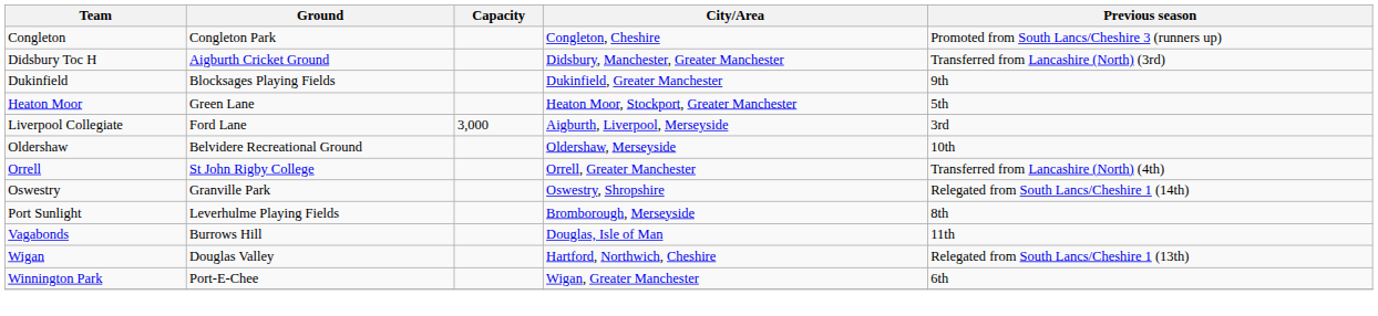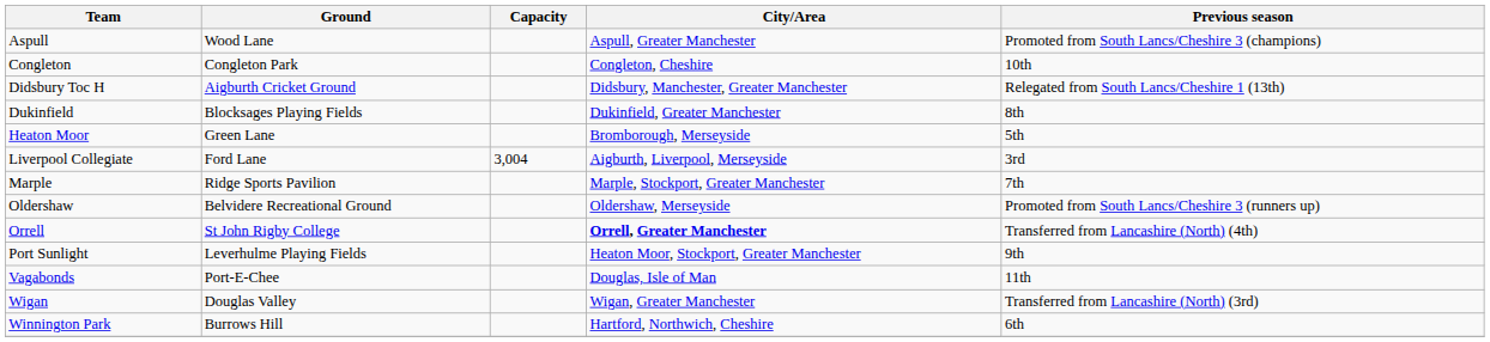+ row: Aspull | Wood Lane | Aspull, Greater Manchester | Promoted from South Lancs/Cheshire 3 (champions)
Congleton | Previous season: Promoted from South Lancs/Cheshire 3 (runners up) -> 10th
Didsbury Toc H | Previous season: Transferred from Lancashire (North) (3rd) -> Relegated from South Lancs/Cheshire 1 (13th)
Dukinfield | Previous season: 9th -> 8th
Heaton Moor | City/Area: Heaton Moor, Stockport, Greater Manchester -> Bromborough, Merseyside
Liverpool Collegiate | Capacity: 3,000 -> 3,004
+ row: Marple | Ridge Sports Pavilion | Marple, Stockport, Greater Manchester | 7th
Oldershaw | Previous season: 10th -> Promoted from South Lancs/Cheshire 3 (runners up)
Orrell | City/Area: normal -> bold
- row: Oswestry | Granville Park | Oswestry, Shropshire | Relegated from South Lancs/Cheshire 1 (14th)
Port Sunlight | City/Area: Bromborough, Merseyside -> Heaton Moor, Stockport, Greater Manchester
Port Sunlight | Previous season: 8th -> 9th
Vagabonds | Ground: Burrows Hill -> Port-E-Chee
Wigan | City/Area: Hartford, Northwich, Cheshire -> Wigan, Greater Manchester
Wigan | Previous season: Relegated from South Lancs/Cheshire 1 (13th) -> Transferred from Lancashire (North) (3rd)
Winnington Park | Ground: Port-E-Chee -> Burrows Hill
Winnington Park | City/Area: Wigan, Greater Manchester -> Hartford, Northwich, Cheshire
